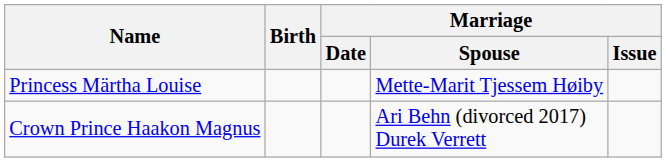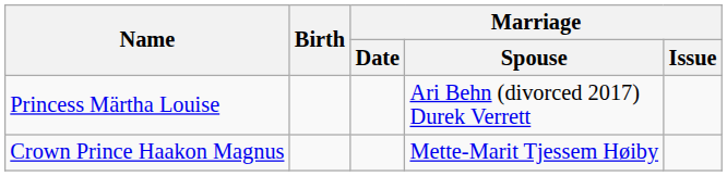Princess Märtha Louise | Marriage / Spouse: Mette-Marit Tjessem Høiby -> Ari Behn (divorced 2017) Durek Verrett
Crown Prince Haakon Magnus | Marriage / Spouse: Ari Behn (divorced 2017) Durek Verrett -> Mette-Marit Tjessem Høiby
